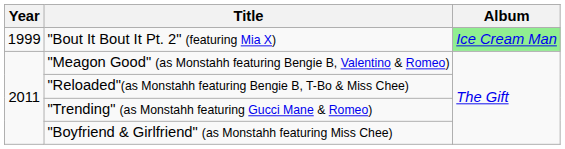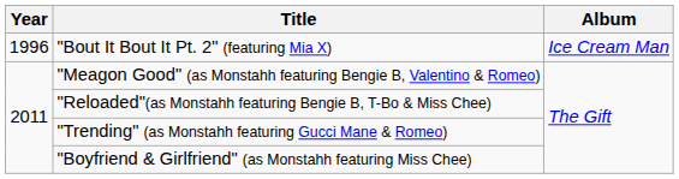"Bout It Bout It Pt. 2" (featuring Mia X) | Year: 1999 -> 1996
"Bout It Bout It Pt. 2" (featuring Mia X) | Album: lightgreen background -> no background
